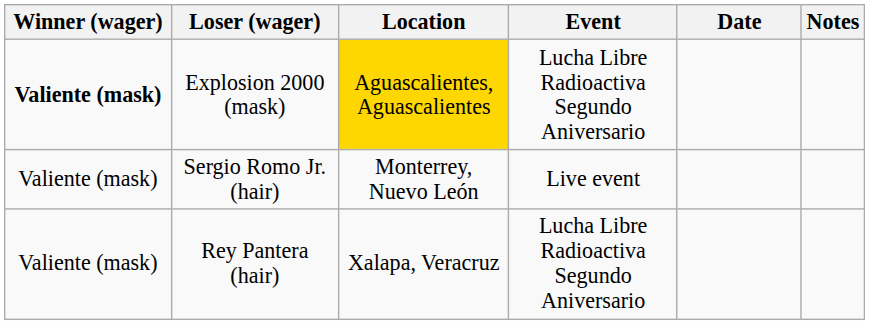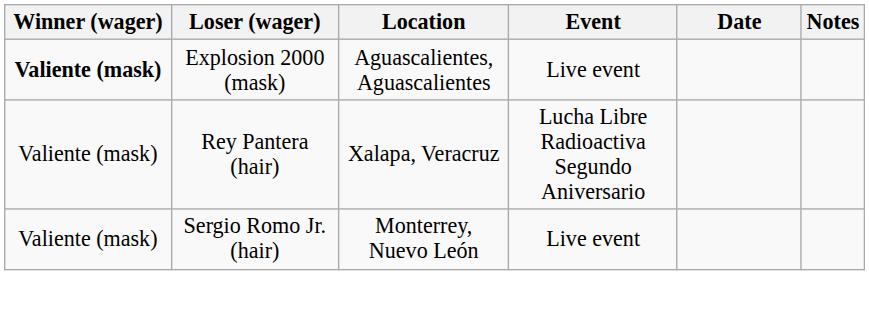Explosion 2000 (mask) | Location: gold background -> no background
Explosion 2000 (mask) | Event: Lucha Libre Radioactiva Segundo Aniversario -> Live event
rows swapped: Sergio Romo Jr. (hair) <-> Rey Pantera (hair)
